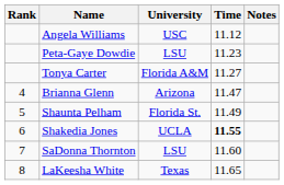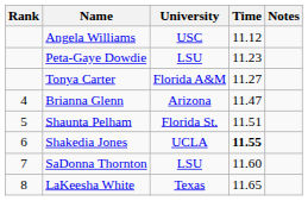Shaunta Pelham | Time: 11.49 -> 11.51
